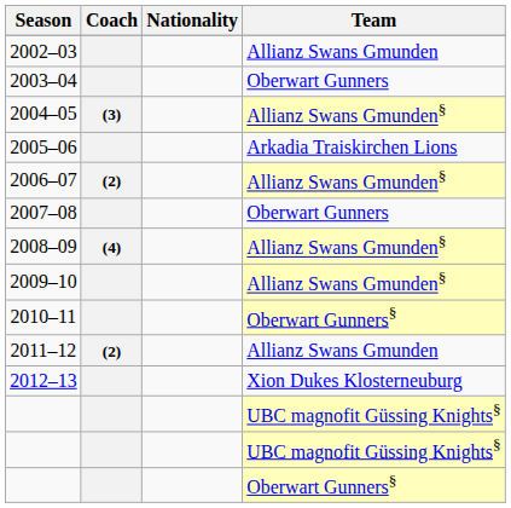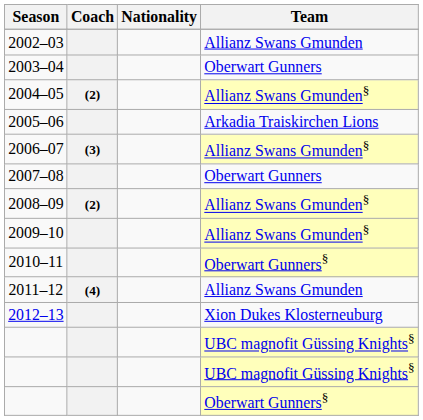2004–05 | Coach: (3) -> (2)
2006–07 | Coach: (2) -> (3)
2008–09 | Coach: (4) -> (2)
2011–12 | Coach: (2) -> (4)
